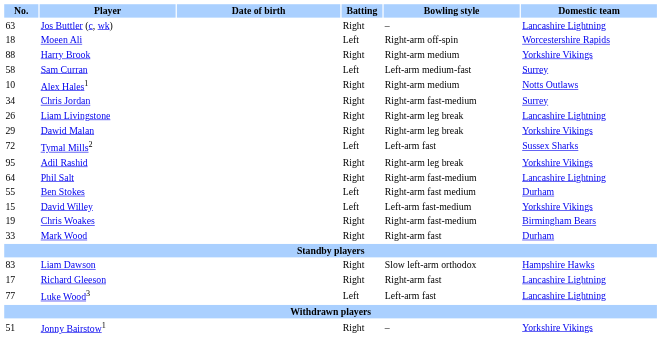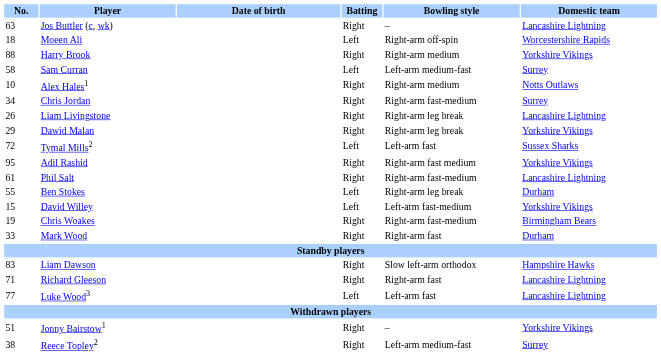Adil Rashid | Bowling style: Right-arm leg break -> Right-arm fast medium
Phil Salt | No.: 64 -> 61
Ben Stokes | Bowling style: Right-arm fast medium -> Right-arm leg break
Richard Gleeson | No.: 17 -> 71
+ row: 38 | Reece Topley2 | Right | Left-arm medium-fast | Surrey
